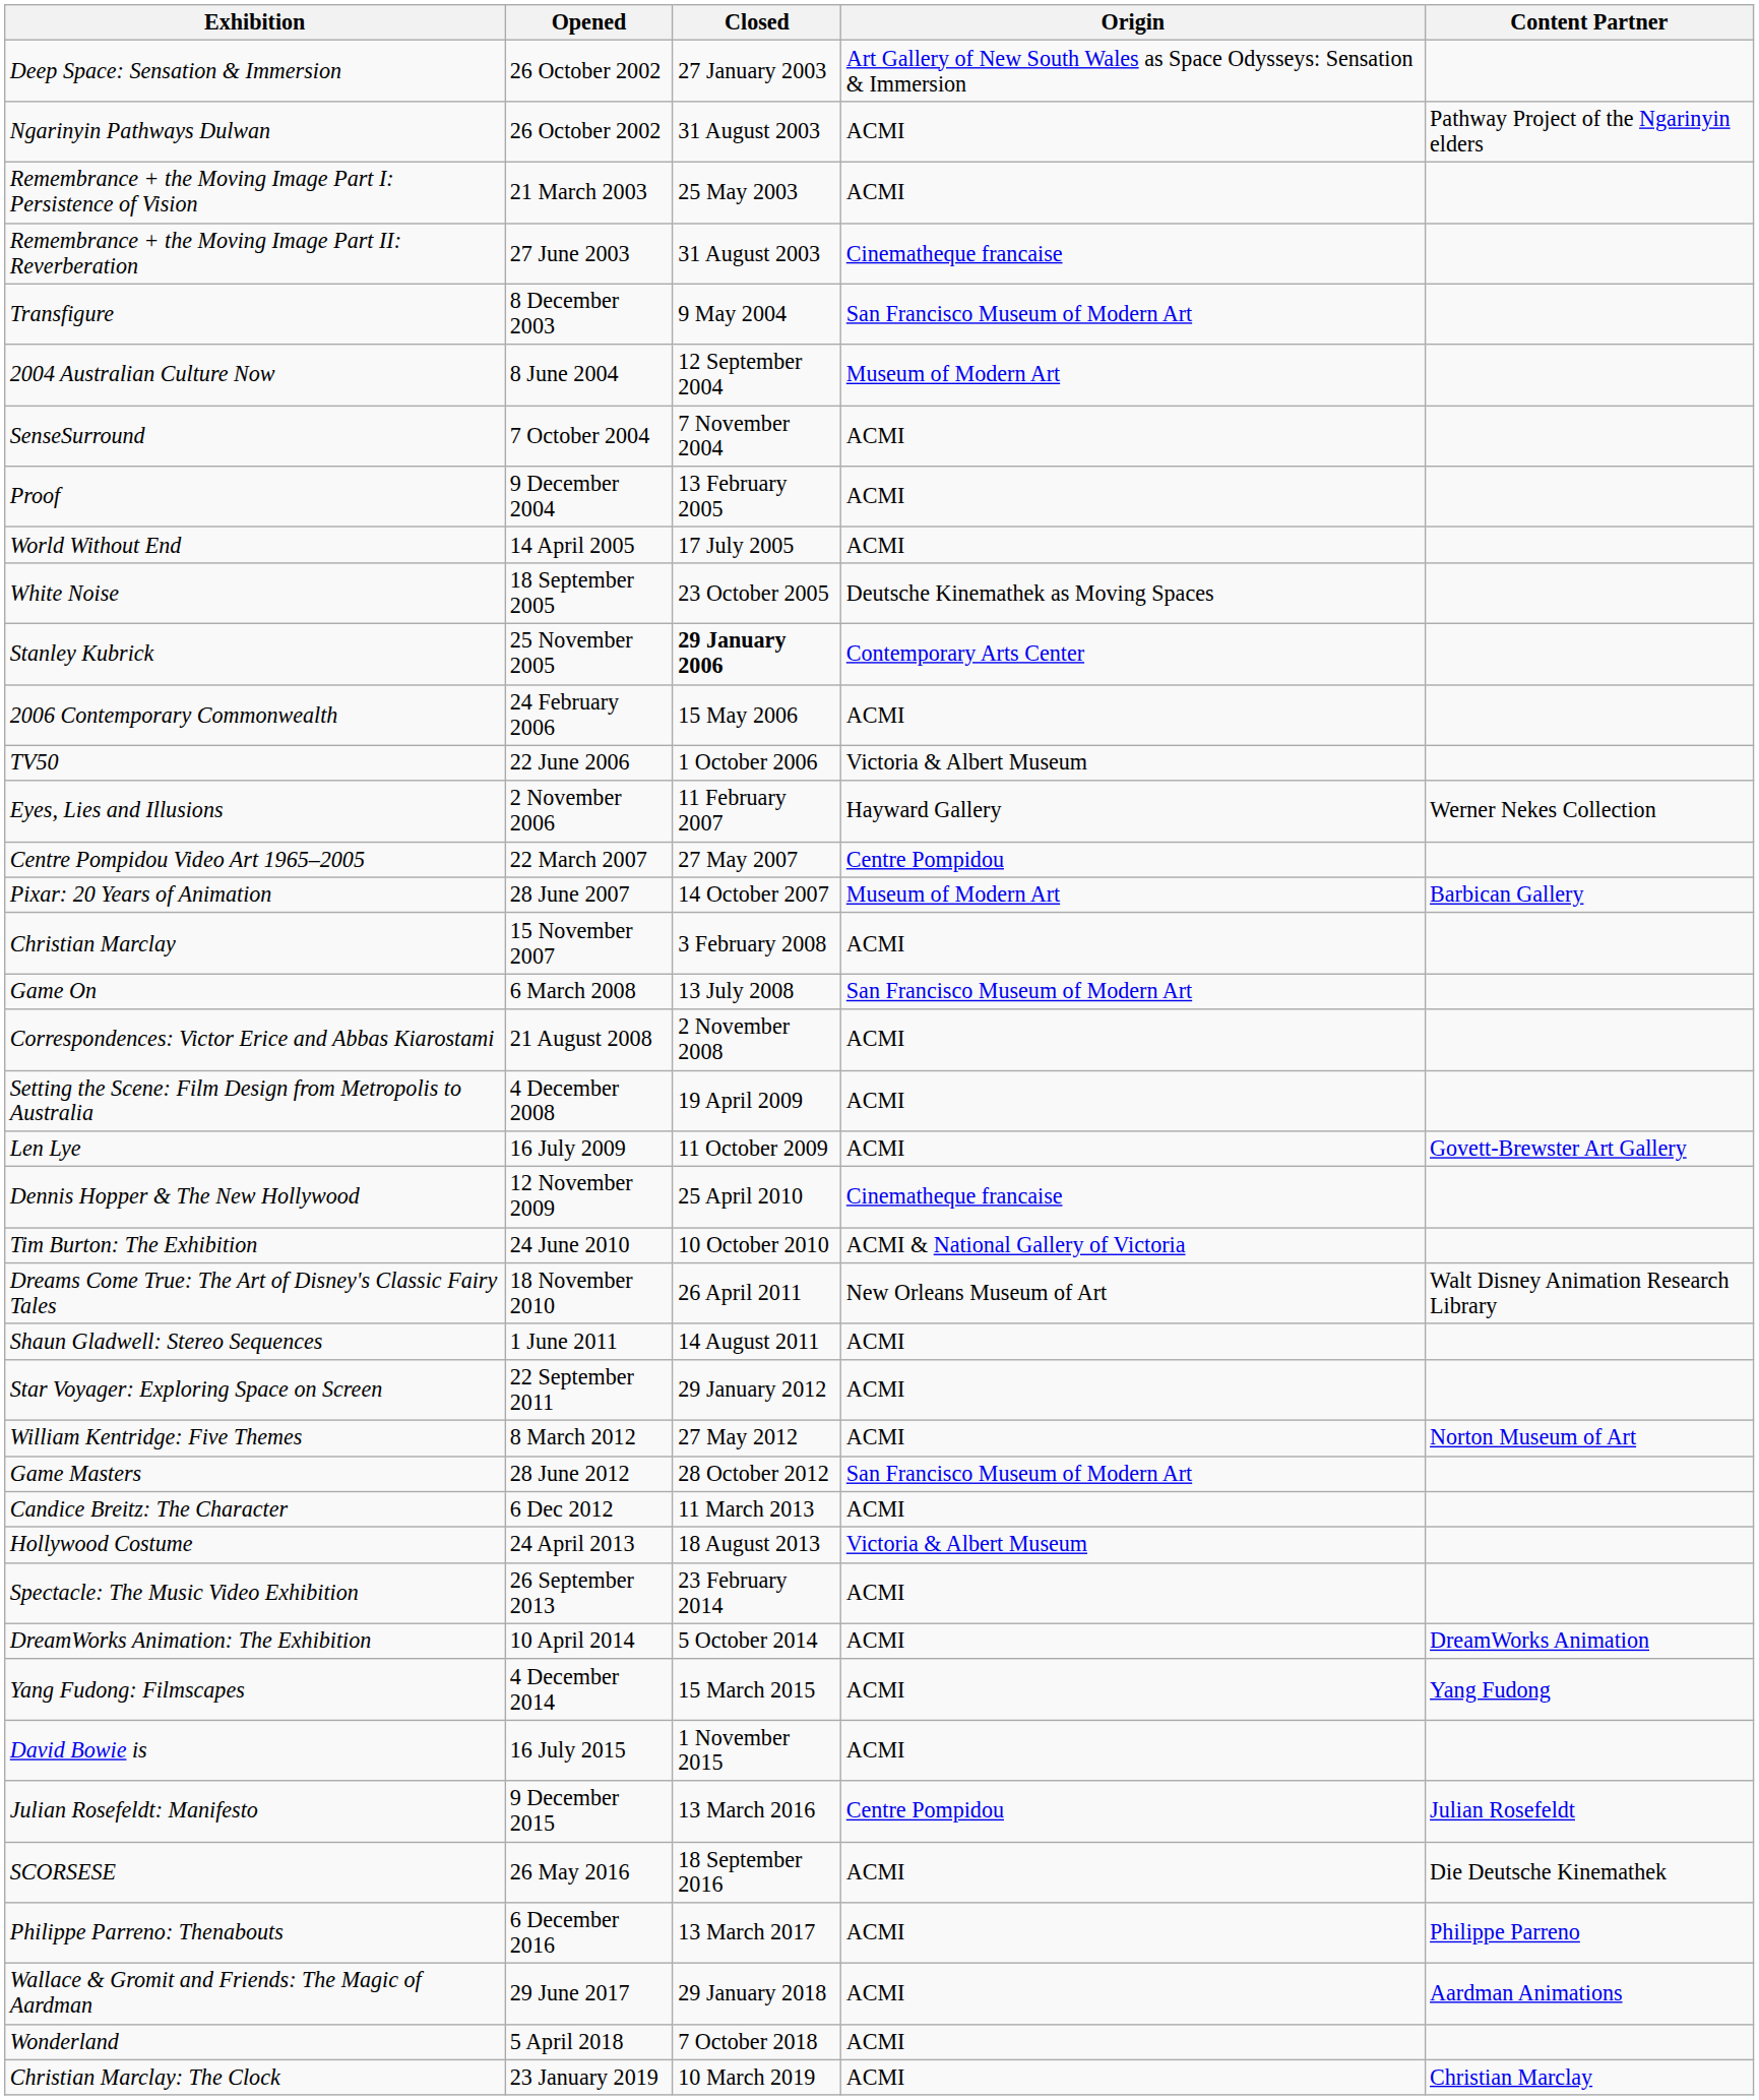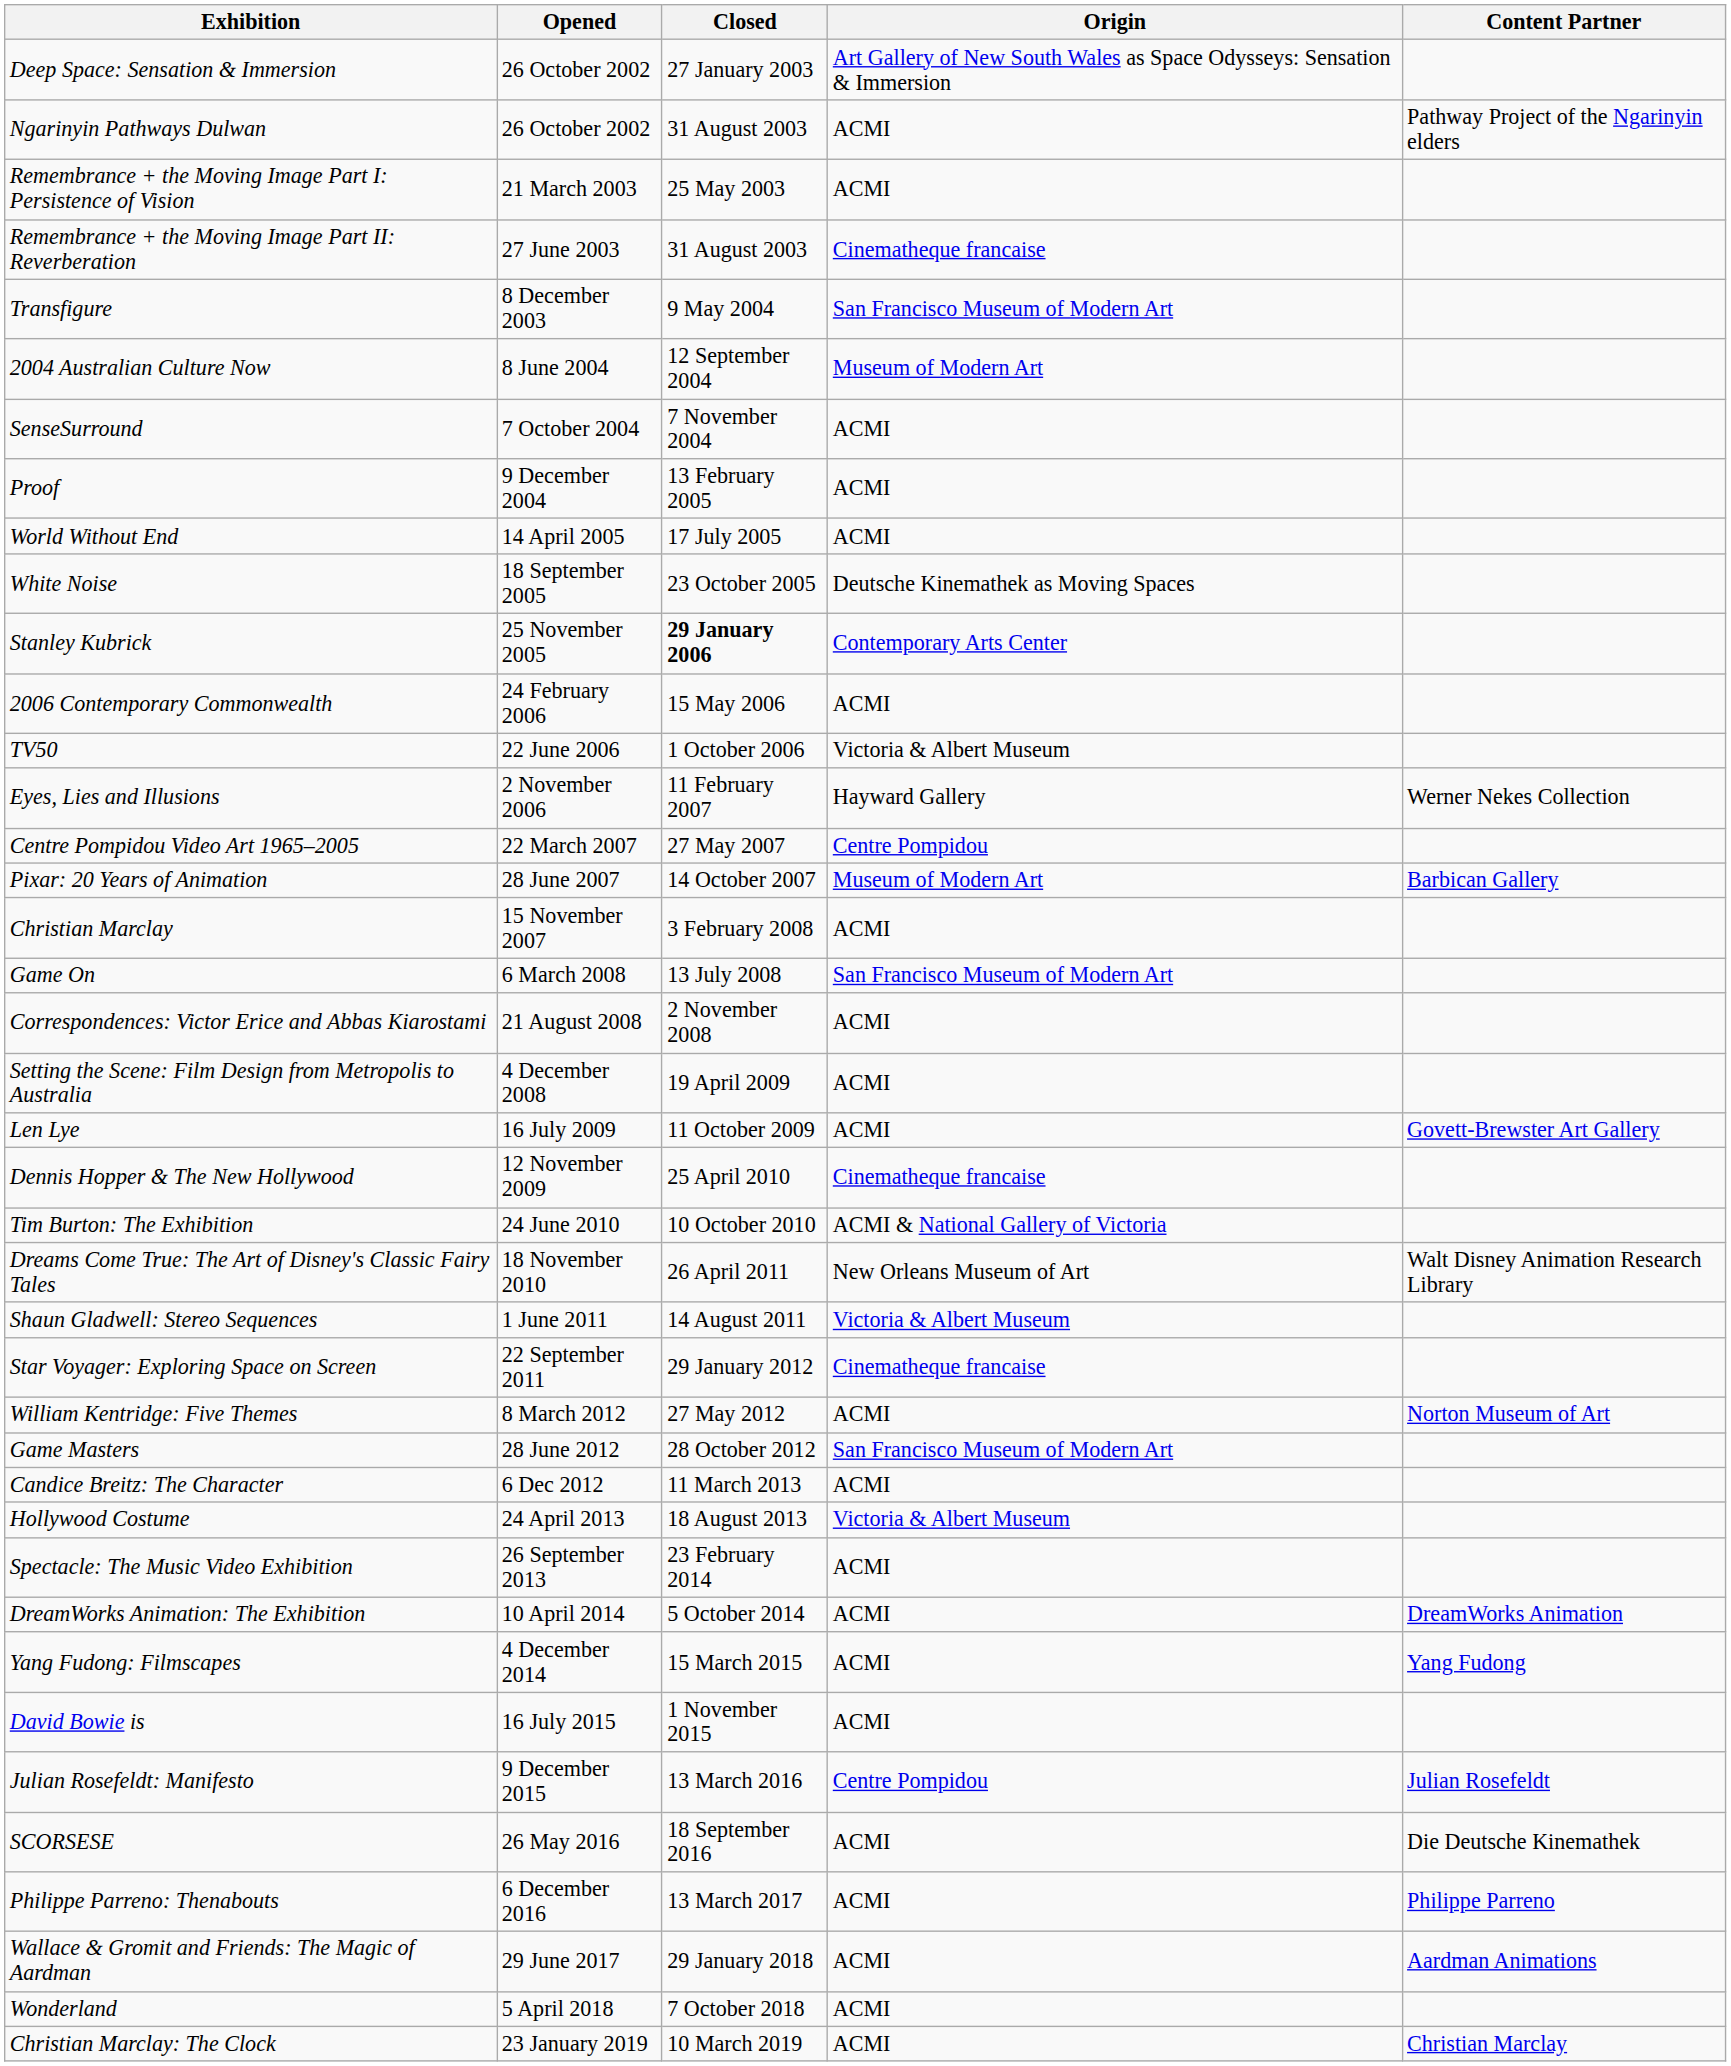Shaun Gladwell: Stereo Sequences | Origin: ACMI -> Victoria & Albert Museum
Star Voyager: Exploring Space on Screen | Origin: ACMI -> Cinematheque francaise
